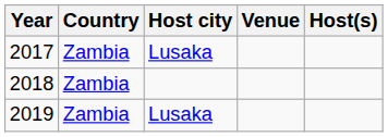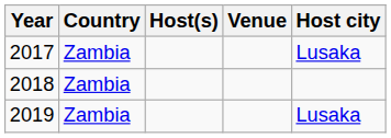columns swapped: Host city <-> Host(s)
